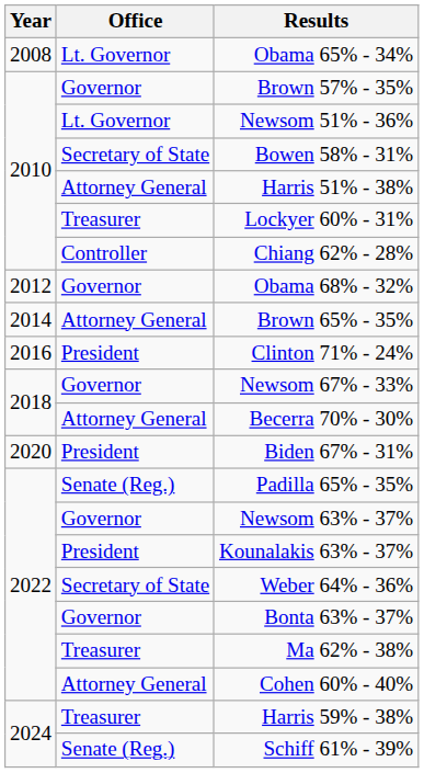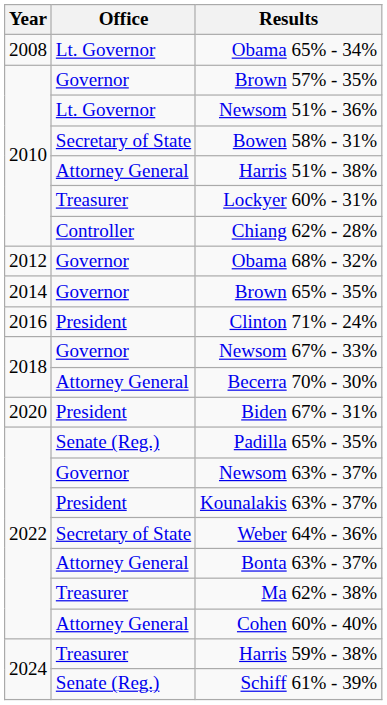Brown 65% - 35% | Office: Attorney General -> Governor
Bonta 63% - 37% | Office: Governor -> Attorney General
